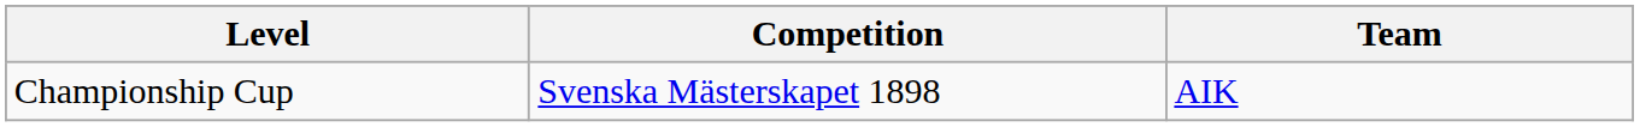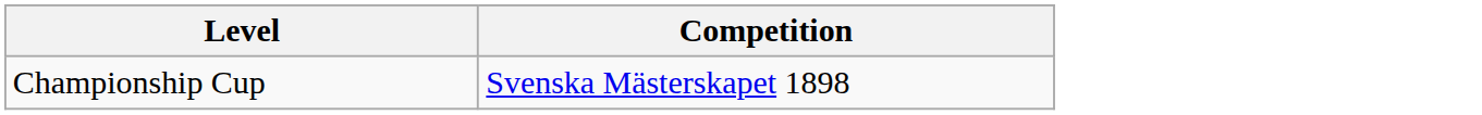- column: Team | AIK
